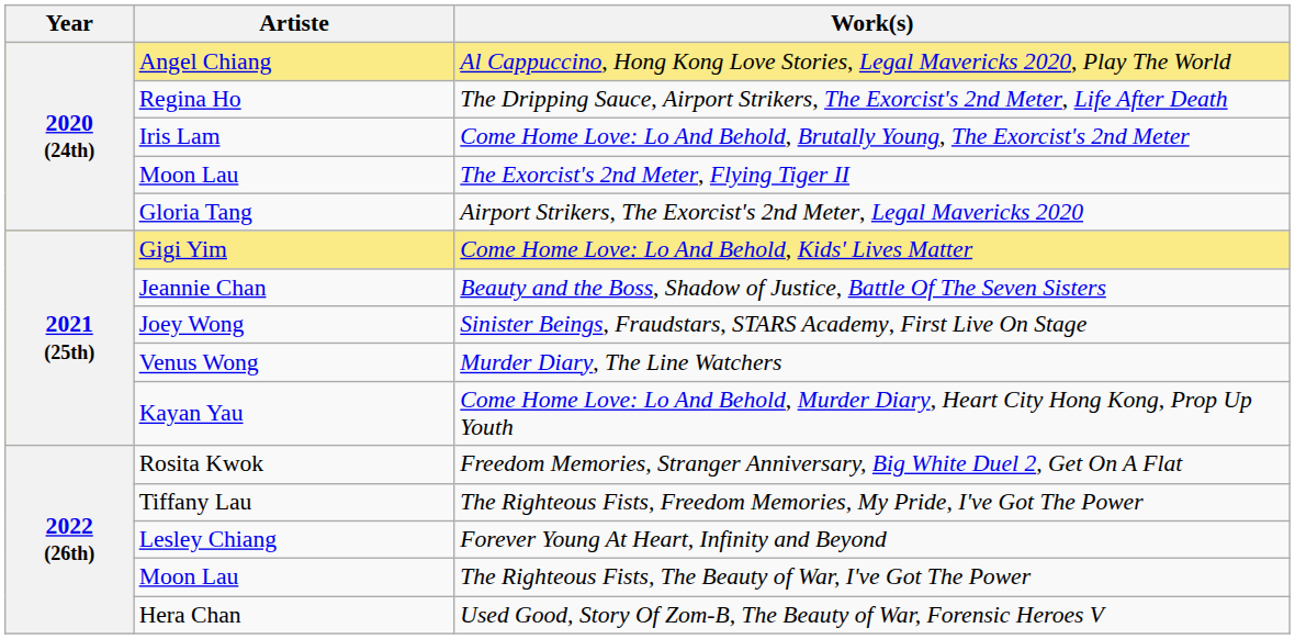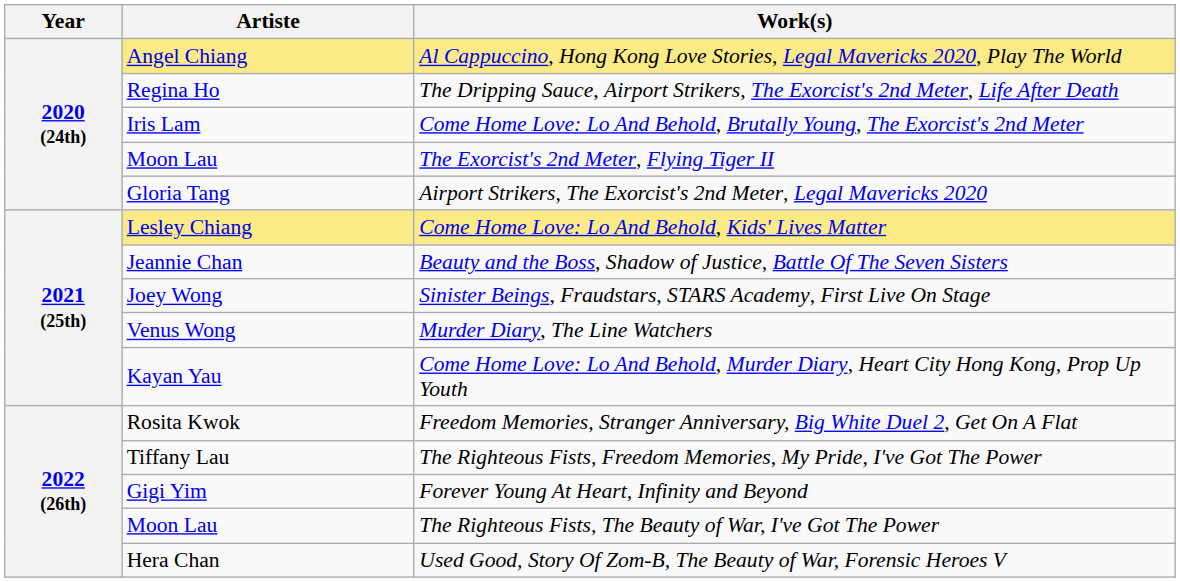Come Home Love: Lo And Behold, Kids' Lives Matter | Artiste: Gigi Yim -> Lesley Chiang
Forever Young At Heart, Infinity and Beyond | Artiste: Lesley Chiang -> Gigi Yim
